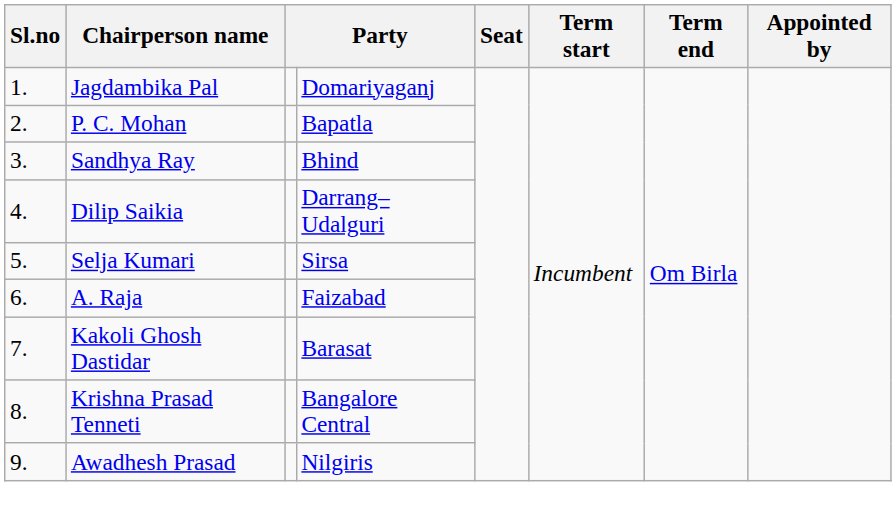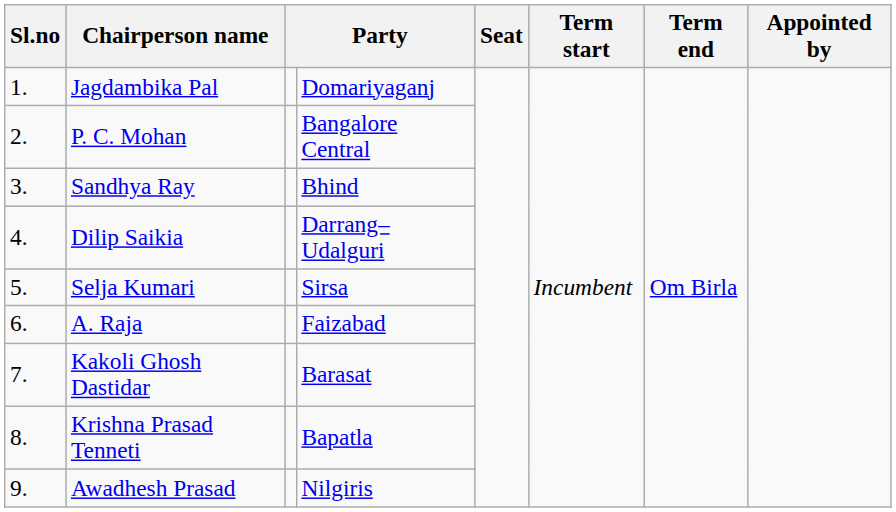P. C. Mohan | column 4: Bapatla -> Bangalore Central
Krishna Prasad Tenneti | column 4: Bangalore Central -> Bapatla
